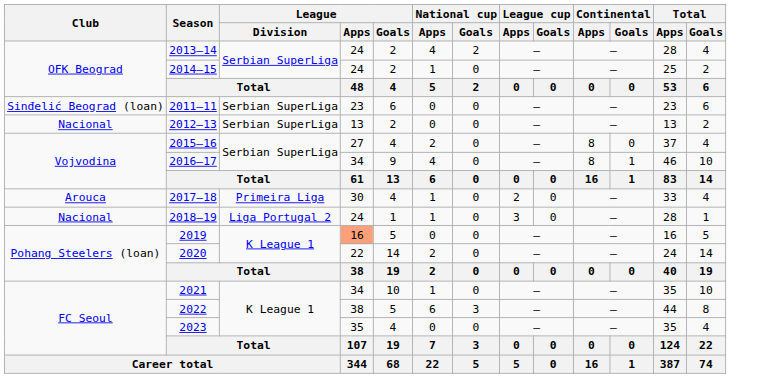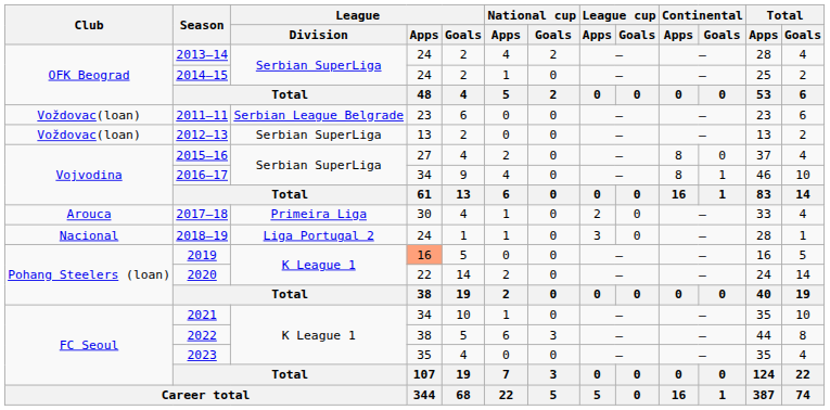2011–11 | Club: Sinđelić Beograd (loan) -> Voždovac(loan)
2011–11 | League / Division: Serbian SuperLiga -> Serbian League Belgrade
2012–13 | Club: Nacional -> Voždovac(loan)
